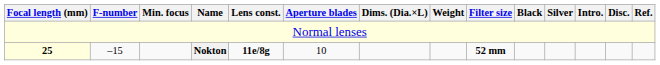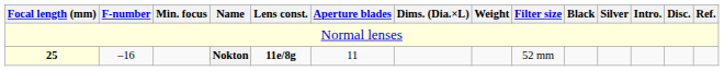25 | F-number: –15 -> –16
25 | Aperture blades: 10 -> 11
25 | Filter size: bold -> normal
